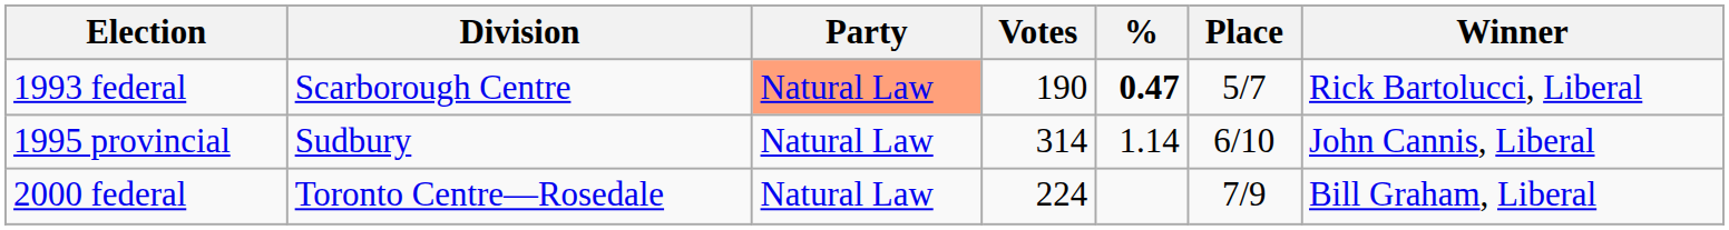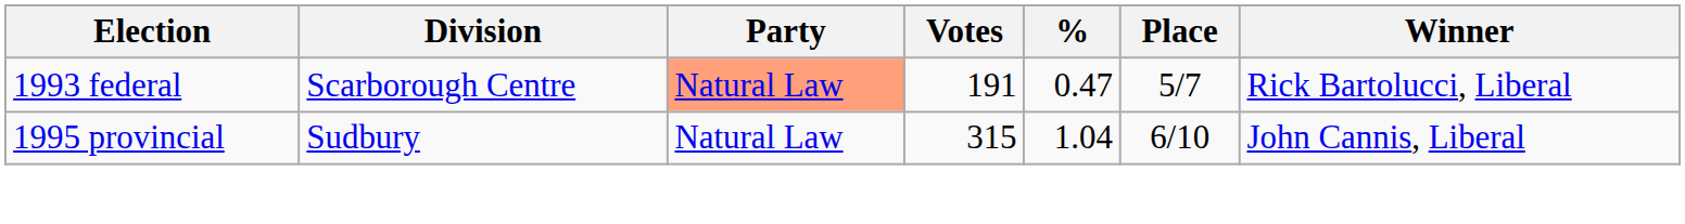1993 federal | Votes: 190 -> 191
1993 federal | %: bold -> normal
1995 provincial | Votes: 314 -> 315
1995 provincial | %: 1.14 -> 1.04
- row: 2000 federal | Toronto Centre—Rosedale | Natural Law | 224 | 7/9 | Bill Graham, Liberal
